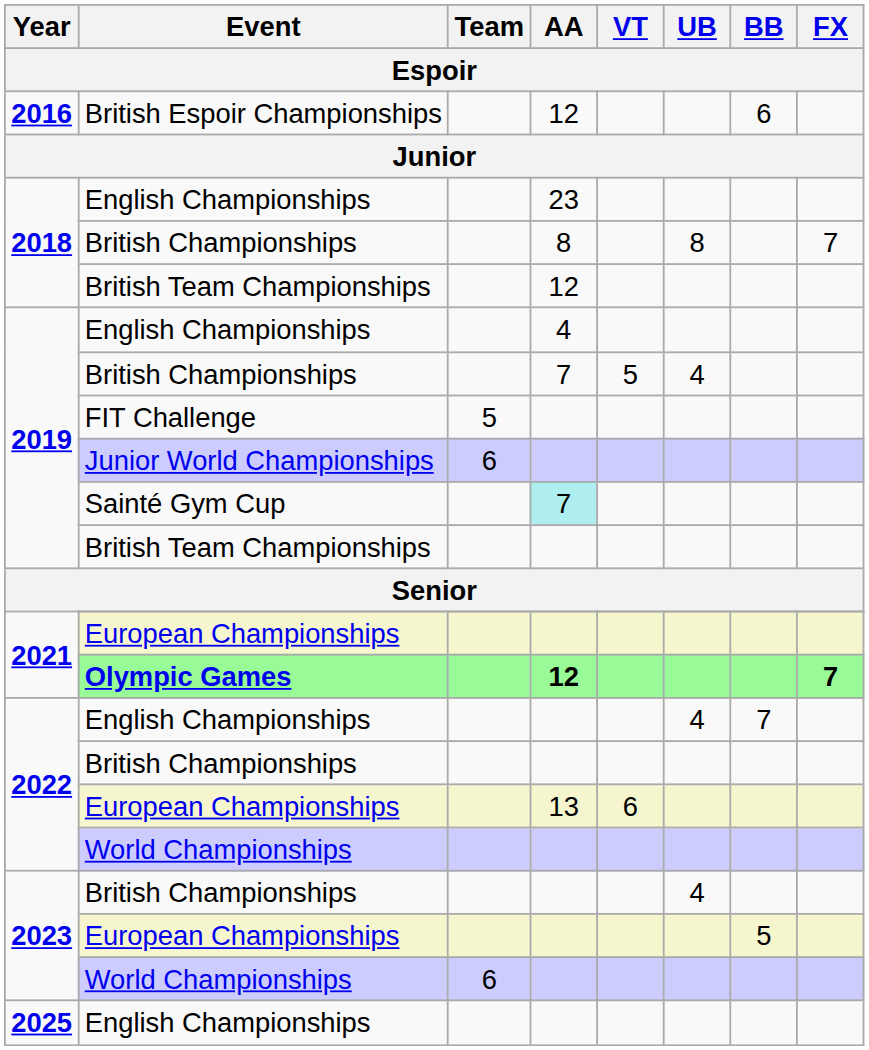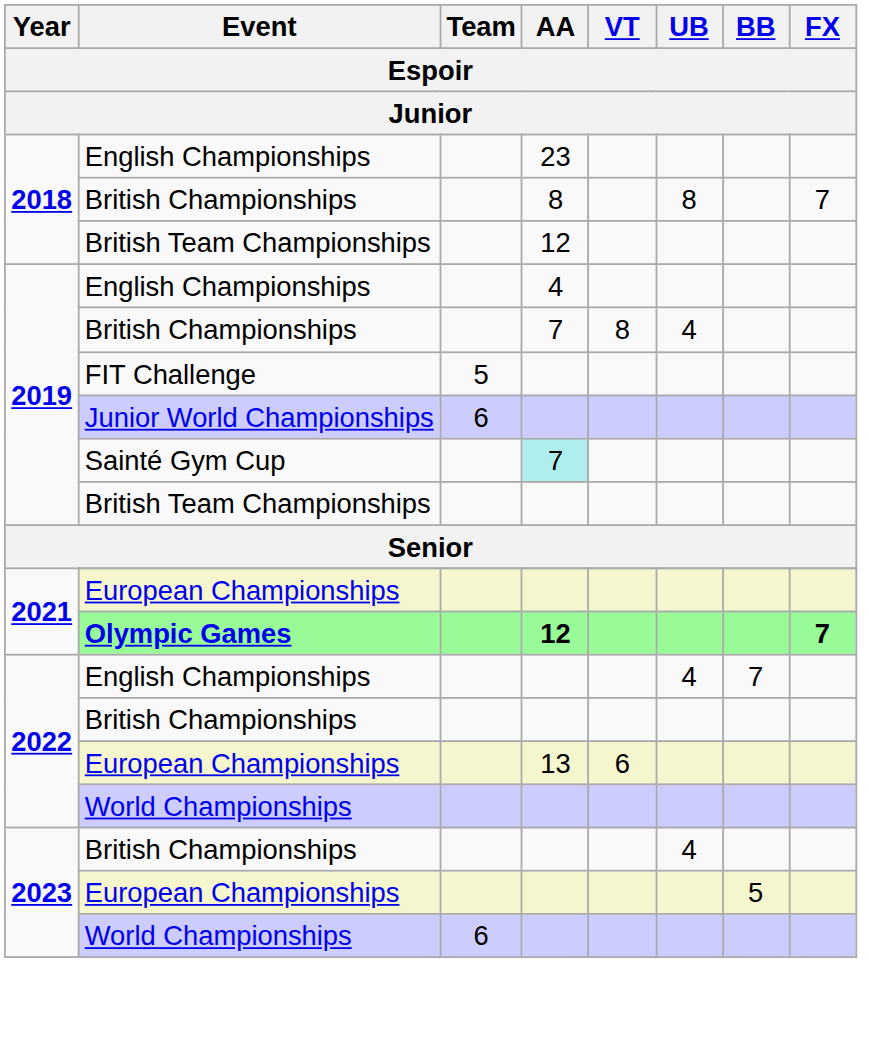- row: 2016 | British Espoir Championships | 12 | 6
2019 / British Championships | VT: 5 -> 8
- row: 2025 | English Championships
